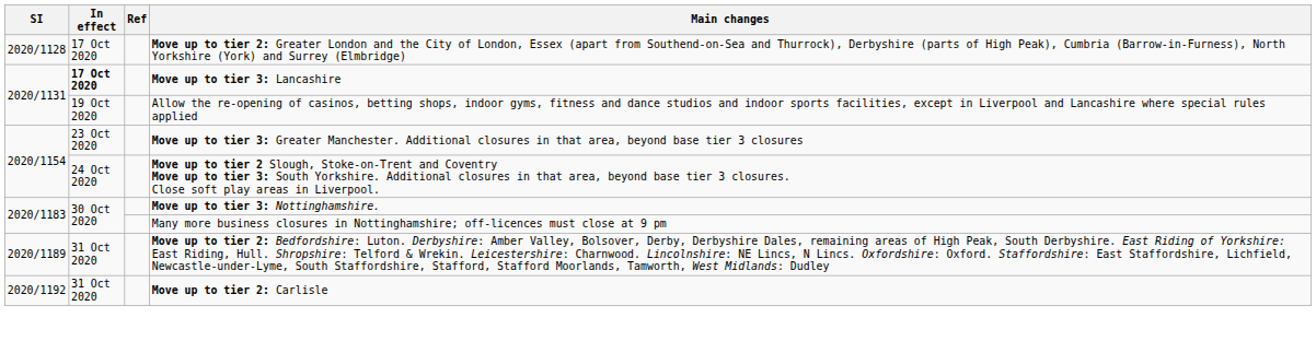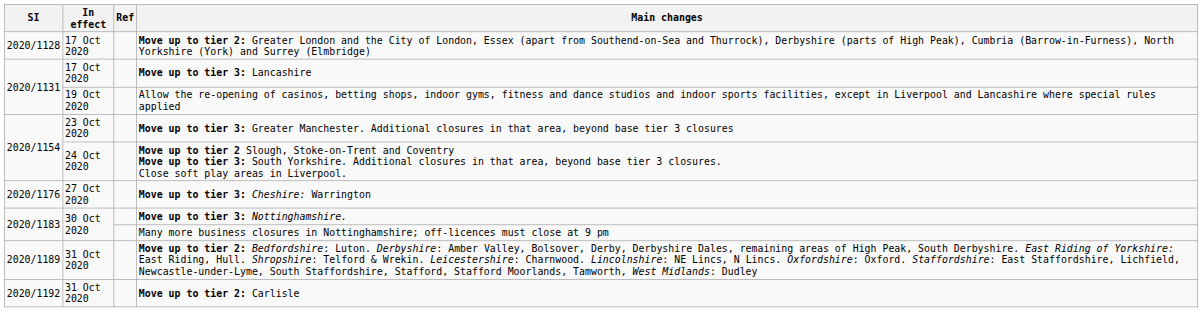Move up to tier 3: Lancashire | In effect: bold -> normal
+ row: 2020/1176 | 27 Oct 2020 | Move up to tier 3: Cheshire: Warrington
